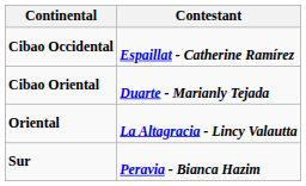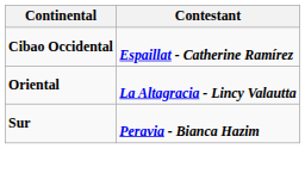- row: Cibao Oriental | Duarte - Marianly Tejada
